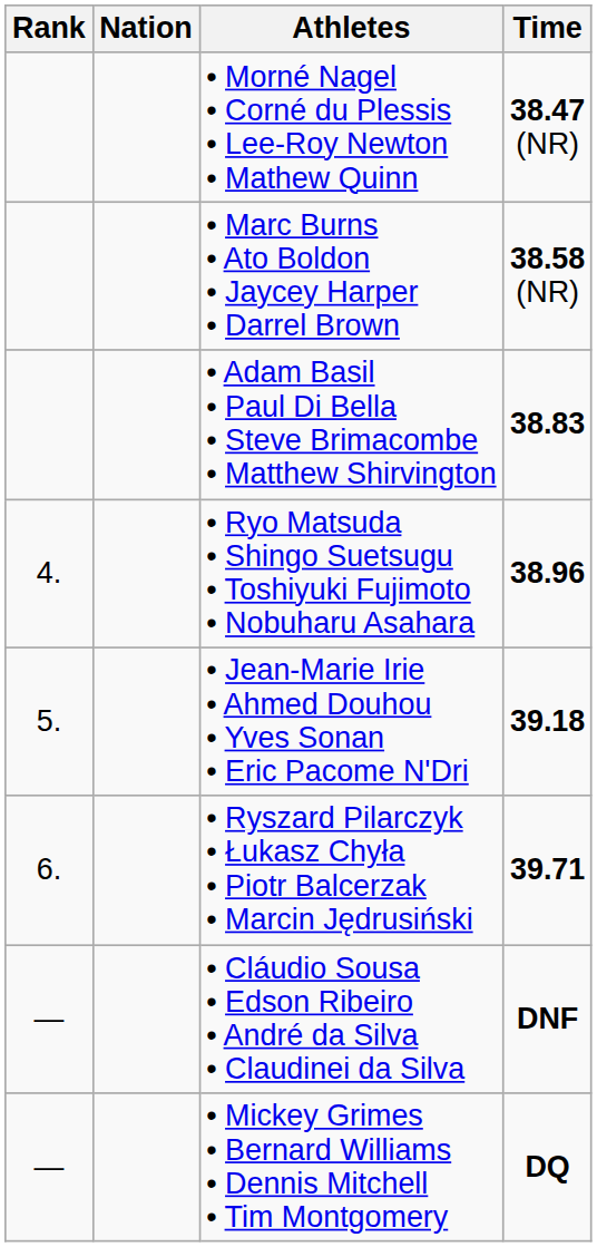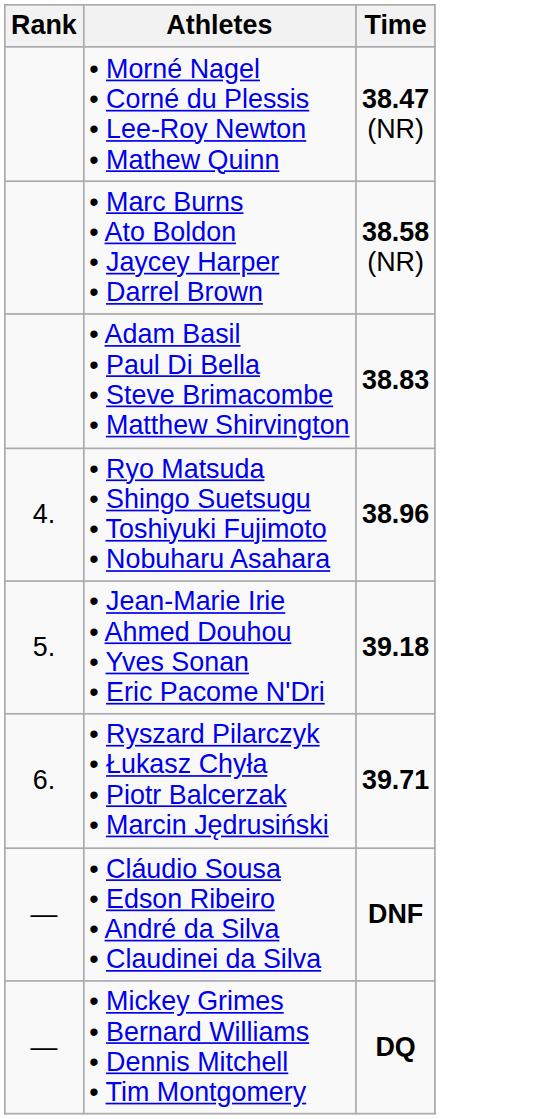- column: Nation
